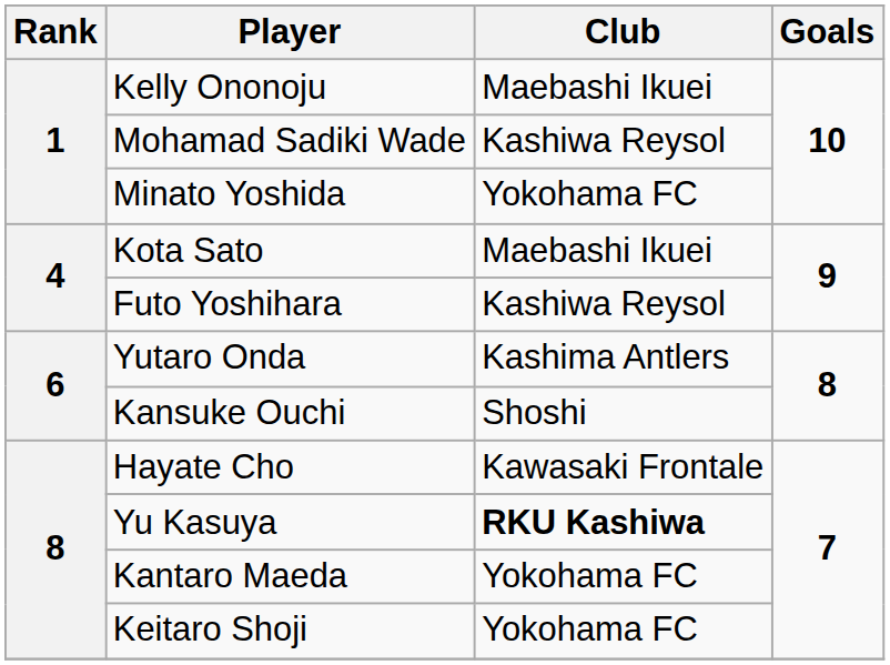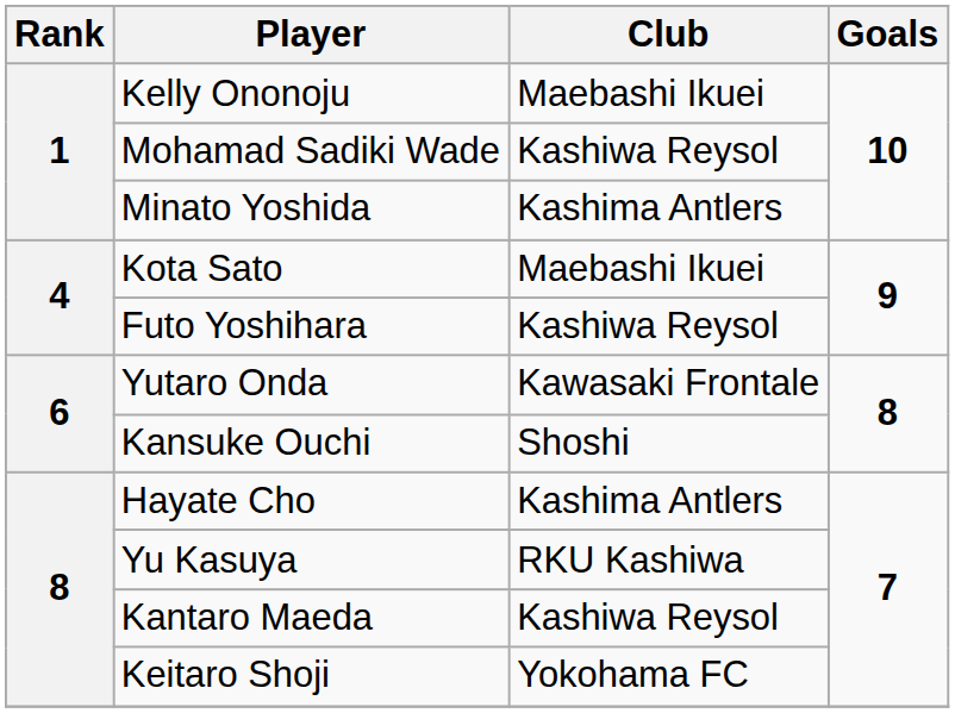Minato Yoshida | Club: Yokohama FC -> Kashima Antlers
Yutaro Onda | Club: Kashima Antlers -> Kawasaki Frontale
Hayate Cho | Club: Kawasaki Frontale -> Kashima Antlers
Yu Kasuya | Club: bold -> normal
Kantaro Maeda | Club: Yokohama FC -> Kashiwa Reysol
